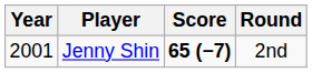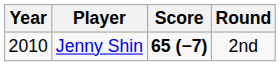Jenny Shin | Year: 2001 -> 2010
